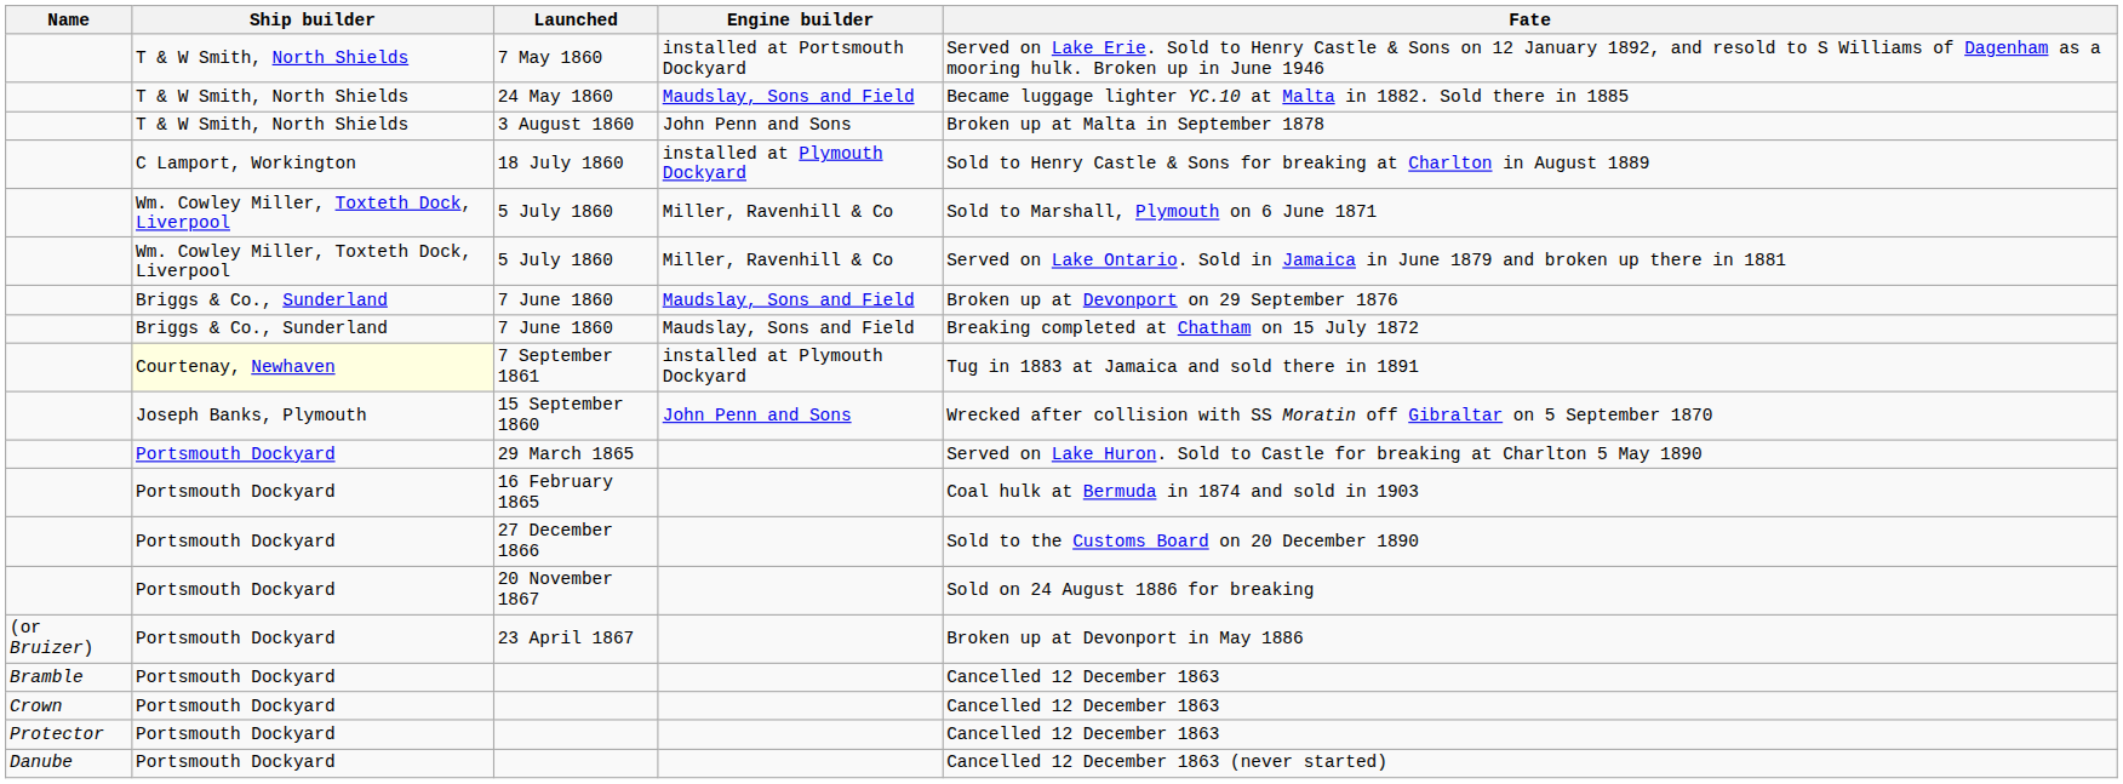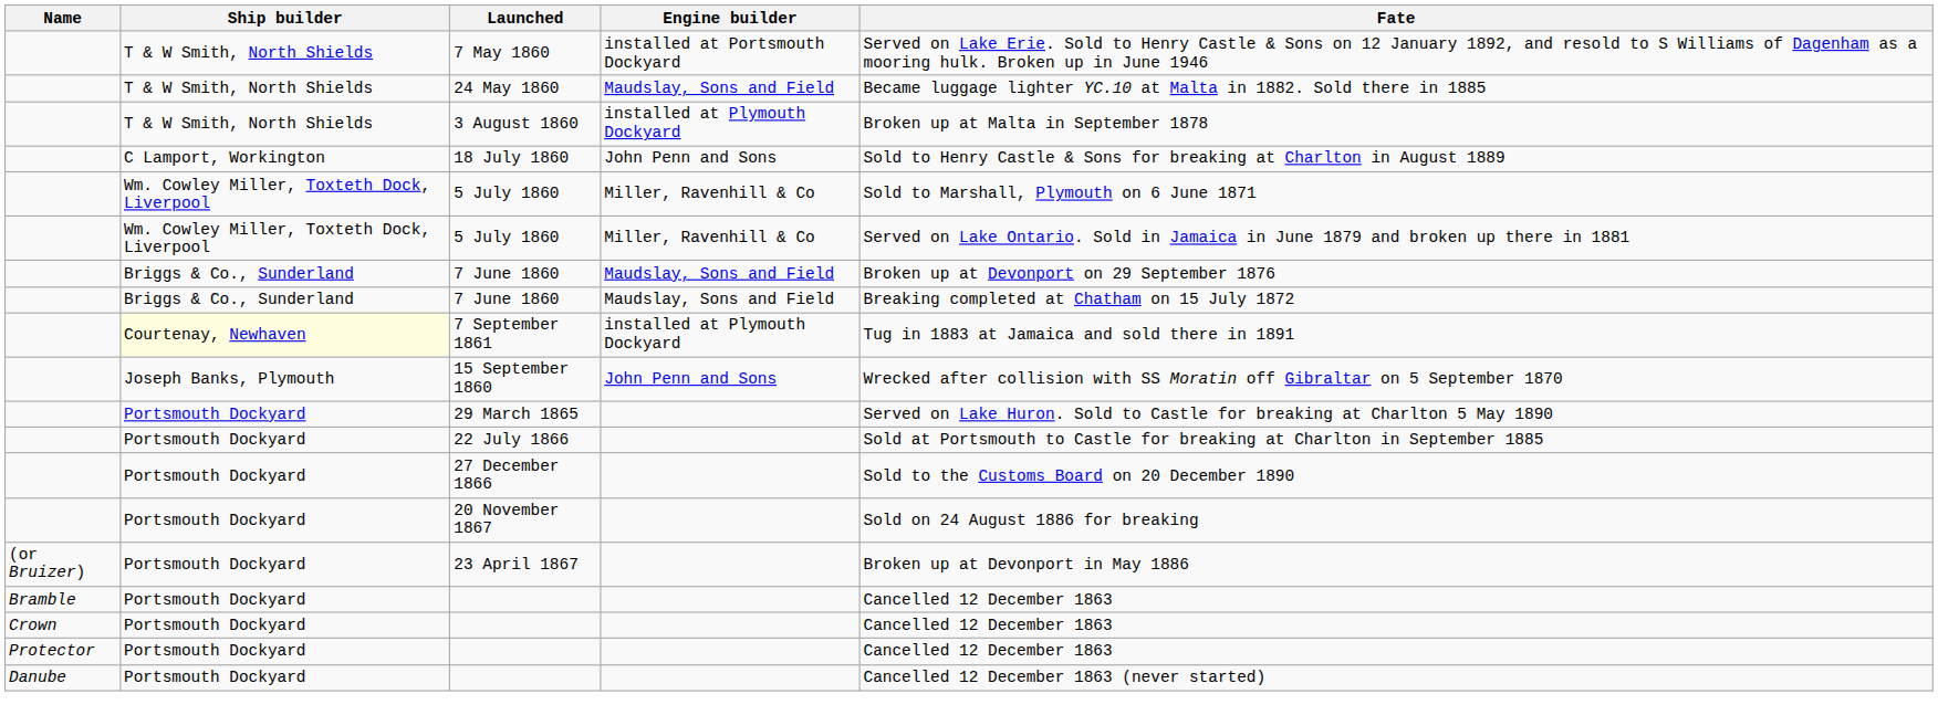3 August 1860 | Engine builder: John Penn and Sons -> installed at Plymouth Dockyard
18 July 1860 | Engine builder: installed at Plymouth Dockyard -> John Penn and Sons
+ row: Portsmouth Dockyard | 22 July 1866 | Sold at Portsmouth to Castle for breaking at Charlton in September 1885
- row: Portsmouth Dockyard | 16 February 1865 | Coal hulk at Bermuda in 1874 and sold in 1903
